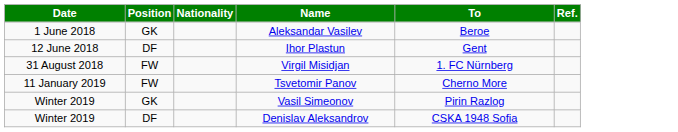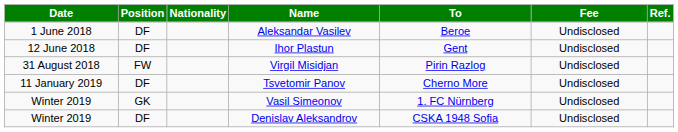+ column: Fee | Undisclosed | Undisclosed | Undisclosed | Undisclosed | Undisclosed | Undisclosed
Aleksandar Vasilev | Position: GK -> DF
Virgil Misidjan | To: 1. FC Nürnberg -> Pirin Razlog
Tsvetomir Panov | Position: FW -> DF
Vasil Simeonov | To: Pirin Razlog -> 1. FC Nürnberg
